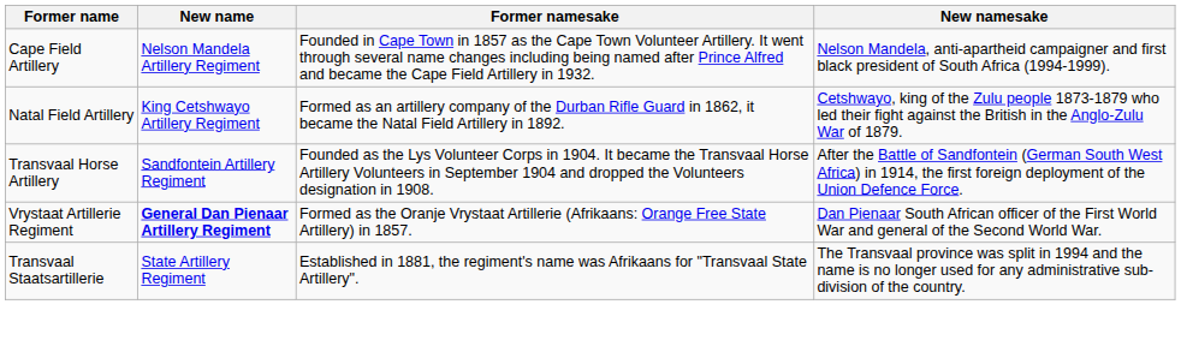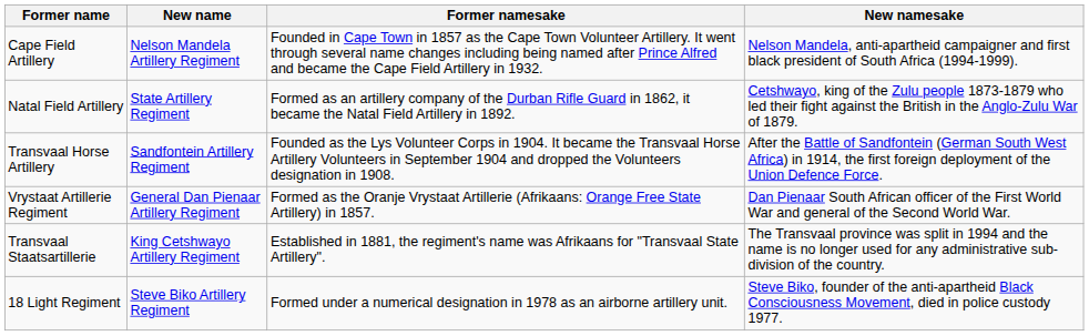Natal Field Artillery | New name: King Cetshwayo Artillery Regiment -> State Artillery Regiment
Vrystaat Artillerie Regiment | New name: bold -> normal
Transvaal Staatsartillerie | New name: State Artillery Regiment -> King Cetshwayo Artillery Regiment
+ row: 18 Light Regiment | Steve Biko Artillery Regiment | Formed under a numerical designation in 1978 as an airborne artillery unit. | Steve Biko, founder of the anti-apartheid Black Consciousness Movement, died in police custody 1977.
